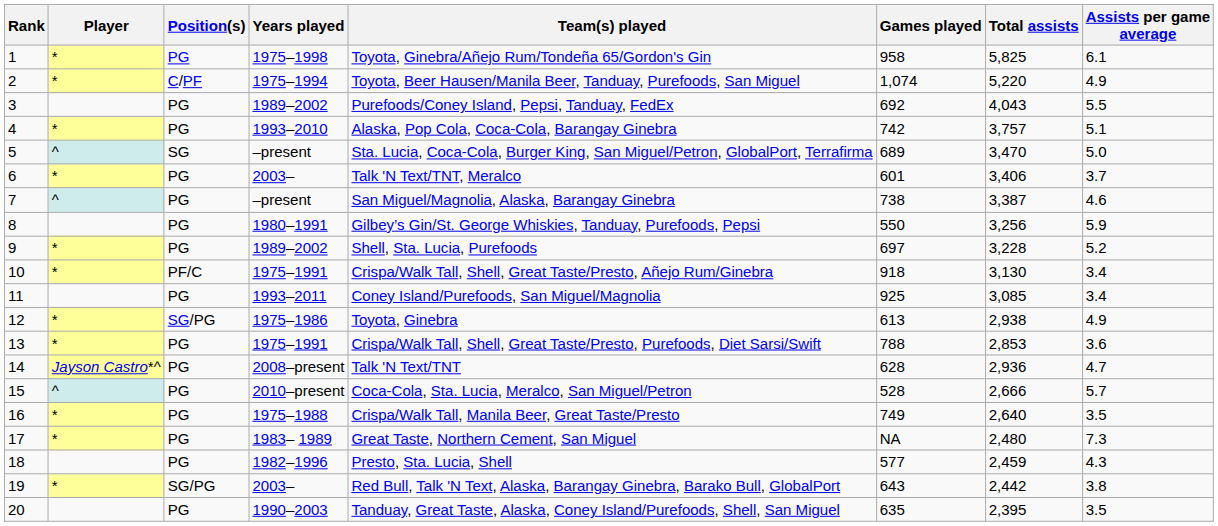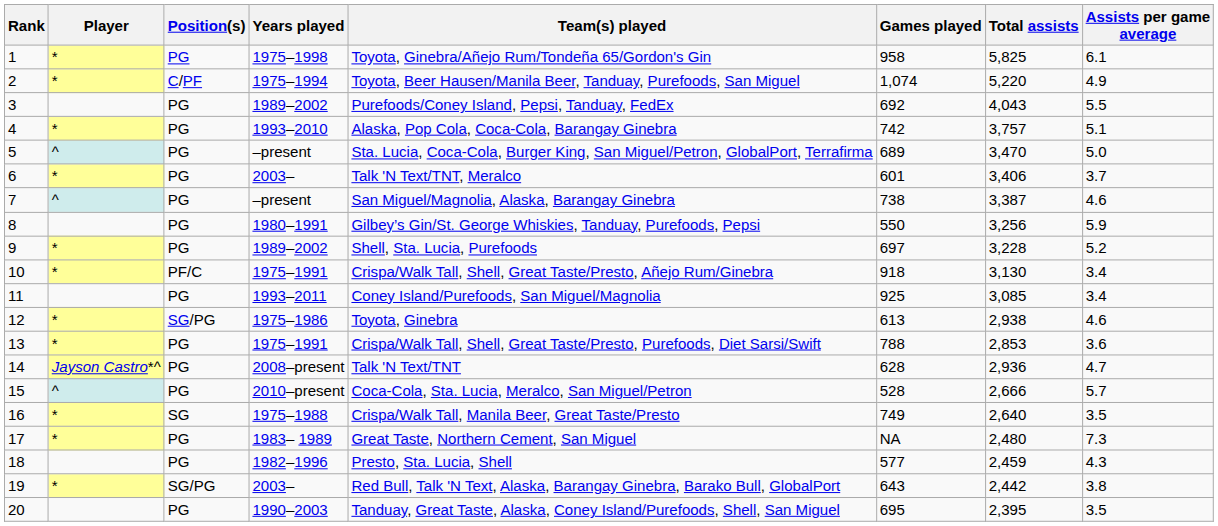5 | Position(s): SG -> PG
12 | Assists per game average: 4.9 -> 4.6
16 | Position(s): PG -> SG
20 | Games played: 635 -> 695
